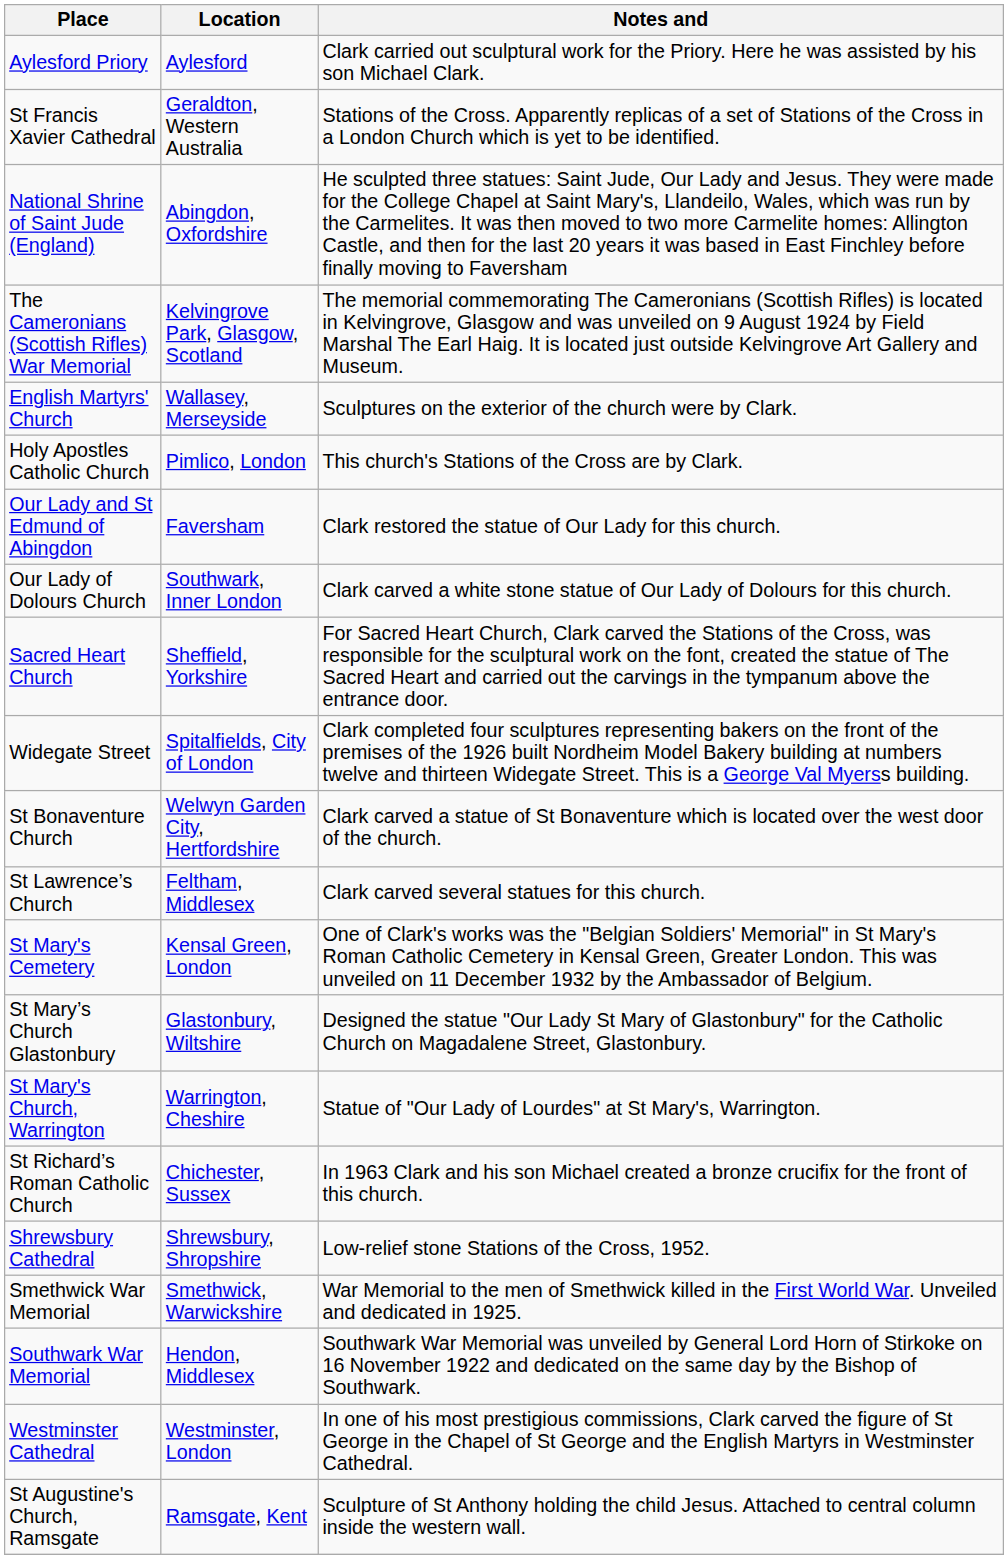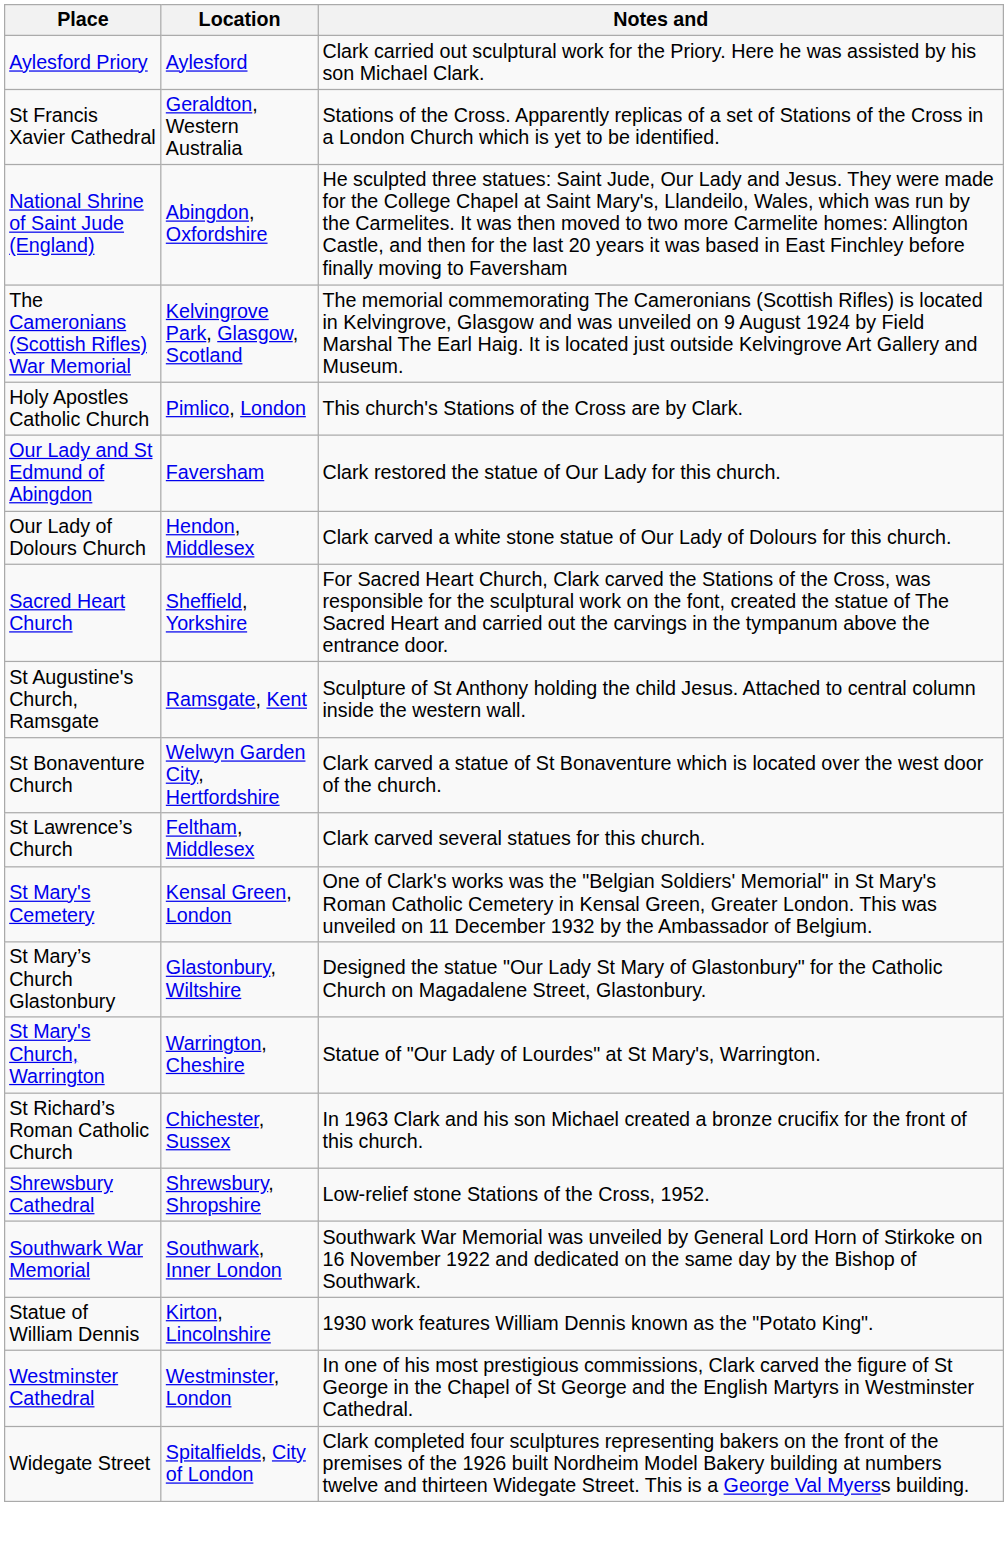- row: English Martyrs' Church | Wallasey, Merseyside | Sculptures on the exterior of the church were by Clark.
Our Lady of Dolours Church | Location: Southwark, Inner London -> Hendon, Middlesex
rows swapped: St Augustine's Church, Ramsgate <-> Widegate Street
- row: Smethwick War Memorial | Smethwick, Warwickshire | War Memorial to the men of Smethwick killed in the First World War. Unveiled and dedicated in 1925.
Southwark War Memorial | Location: Hendon, Middlesex -> Southwark, Inner London
+ row: Statue of William Dennis | Kirton, Lincolnshire | 1930 work features William Dennis known as the "Potato King".
